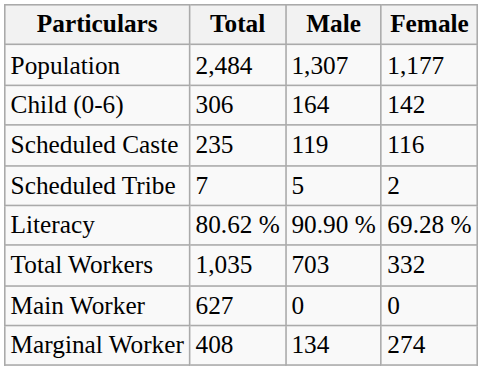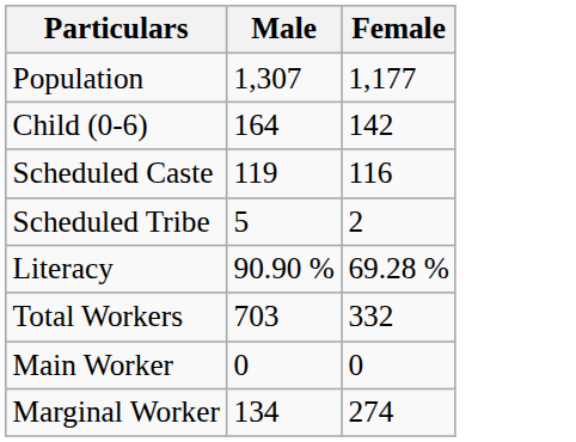- column: Total | 2,484 | 306 | 235 | 7 | 80.62 % | 1,035 | 627 | 408
